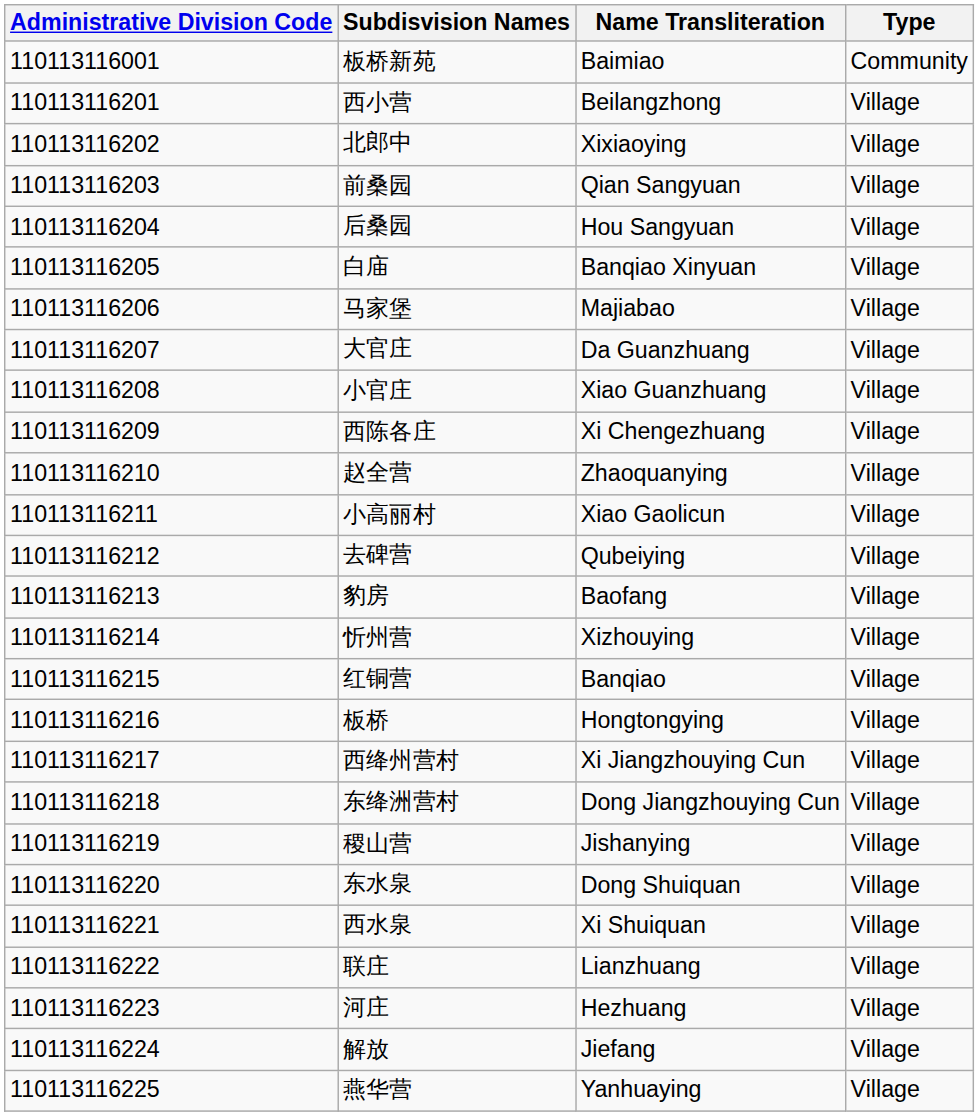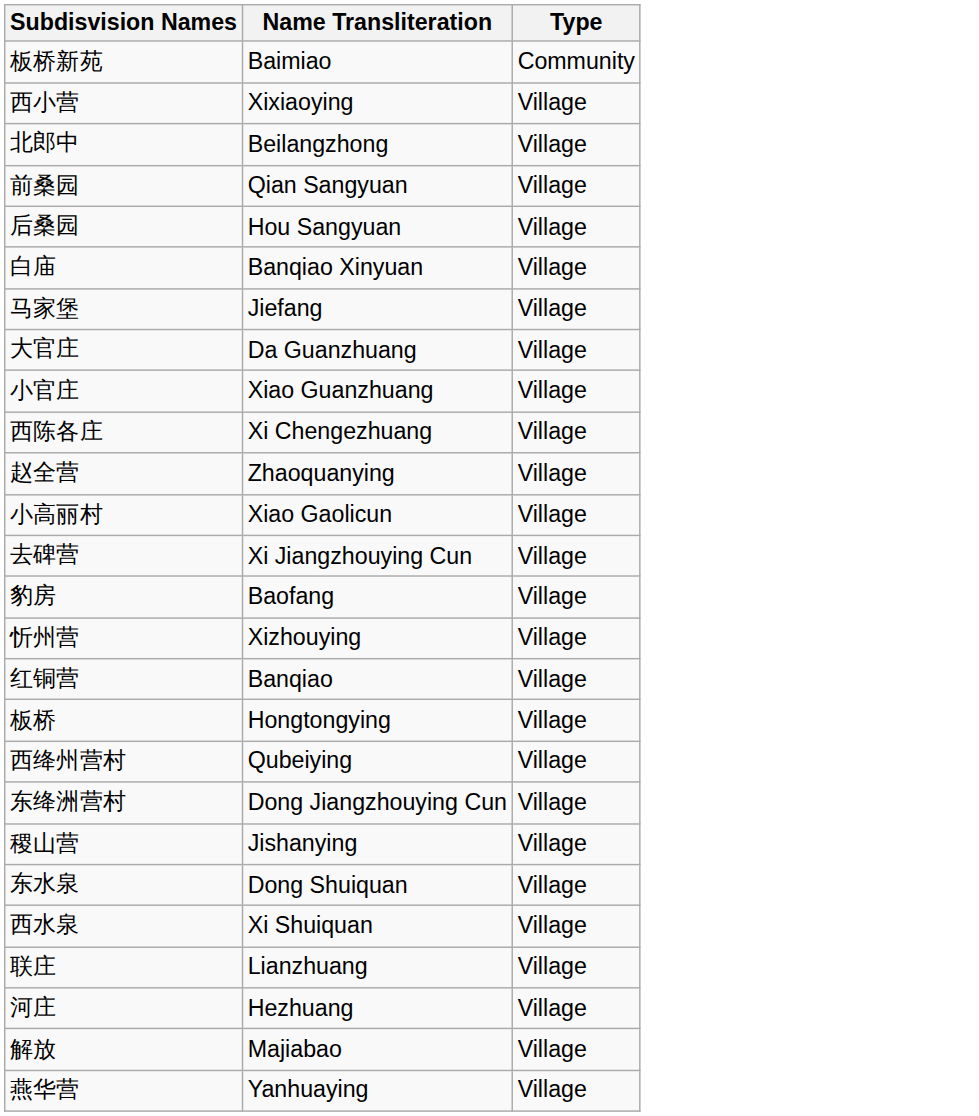- column: Administrative Division Code | 110113116001 | 110113116201 | 110113116202 | 110113116203 | 110113116204 | 110113116205 | 110113116206 | 110113116207 | 110113116208 | 110113116209 | 110113116210 | 110113116211 | 110113116212 | 110113116213 | 110113116214 | 110113116215 | 110113116216 | 110113116217 | 110113116218 | 110113116219 | 110113116220 | 110113116221 | 110113116222 | 110113116223 | 110113116224 | 110113116225
西小营 | Name Transliteration: Beilangzhong -> Xixiaoying
北郎中 | Name Transliteration: Xixiaoying -> Beilangzhong
马家堡 | Name Transliteration: Majiabao -> Jiefang
去碑营 | Name Transliteration: Qubeiying -> Xi Jiangzhouying Cun
西绛州营村 | Name Transliteration: Xi Jiangzhouying Cun -> Qubeiying
解放 | Name Transliteration: Jiefang -> Majiabao
